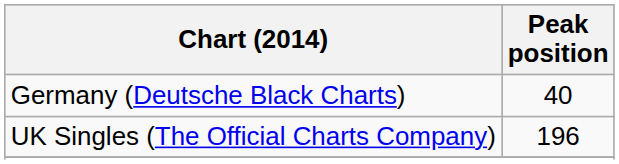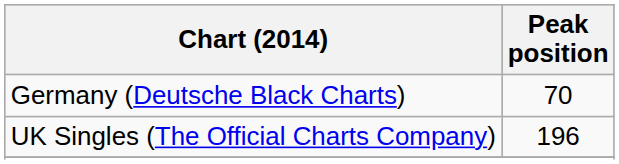Germany (Deutsche Black Charts) | Peak position: 40 -> 70
